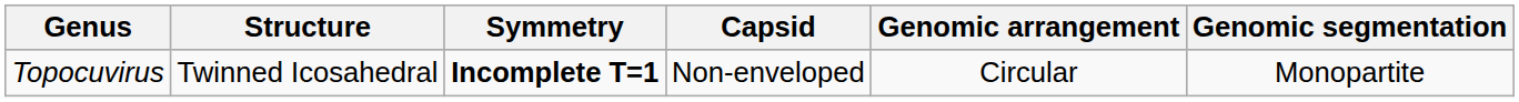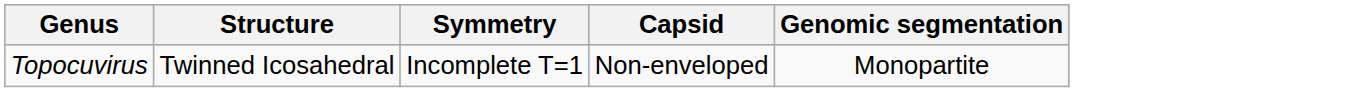- column: Genomic arrangement | Circular
Topocuvirus | Symmetry: bold -> normal
